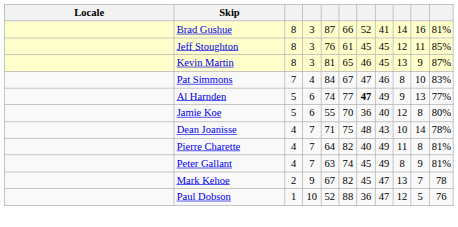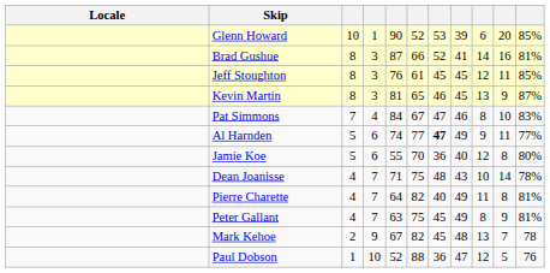+ row: Glenn Howard | 10 | 1 | 90 | 52 | 53 | 39 | 6 | 20 | 85%
Al Harnden | column 10: 13 -> 11
Peter Gallant | column 6: 74 -> 75
Mark Kehoe | column 8: 47 -> 48
